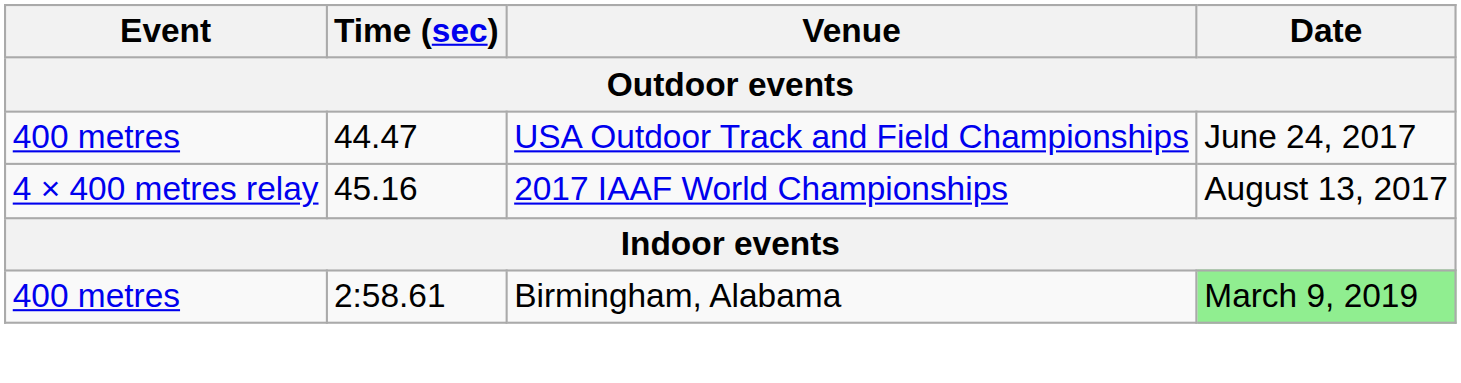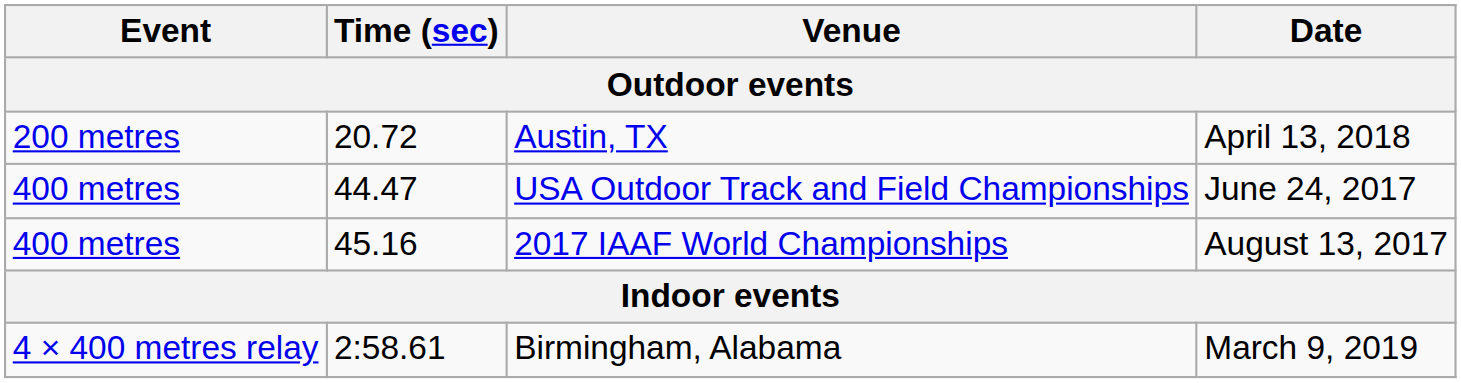+ row: 200 metres | 20.72 | Austin, TX | April 13, 2018
2017 IAAF World Championships | Event: 4 × 400 metres relay -> 400 metres
Birmingham, Alabama | Event: 400 metres -> 4 × 400 metres relay
Birmingham, Alabama | Date: lightgreen background -> no background
